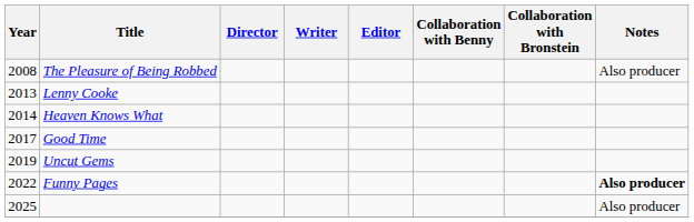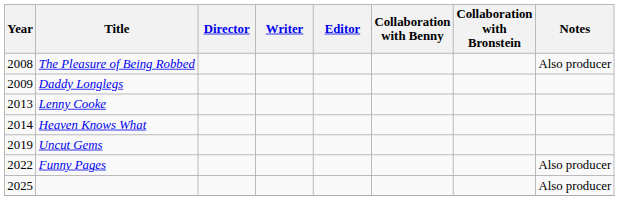+ row: 2009 | Daddy Longlegs
- row: 2017 | Good Time
Funny Pages | Notes: bold -> normal
